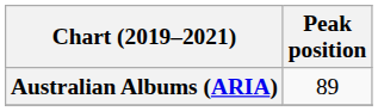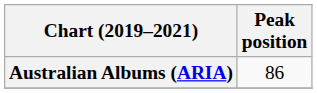Australian Albums (ARIA) | Peak position: 89 -> 86
